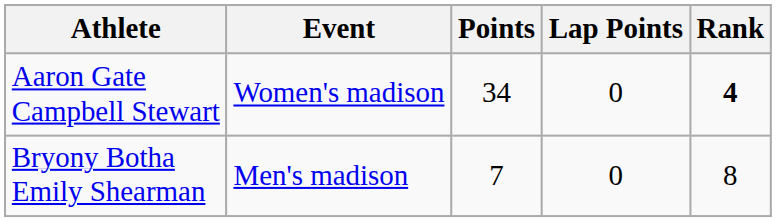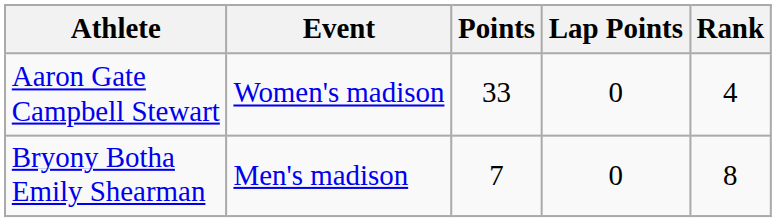Aaron Gate Campbell Stewart | Points: 34 -> 33
Aaron Gate Campbell Stewart | Rank: bold -> normal
